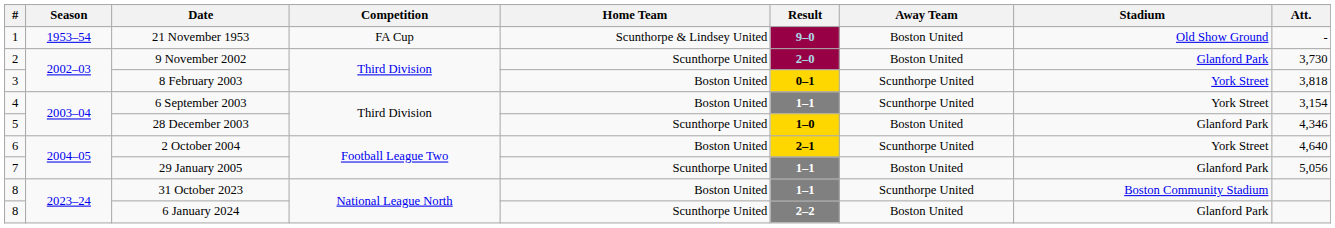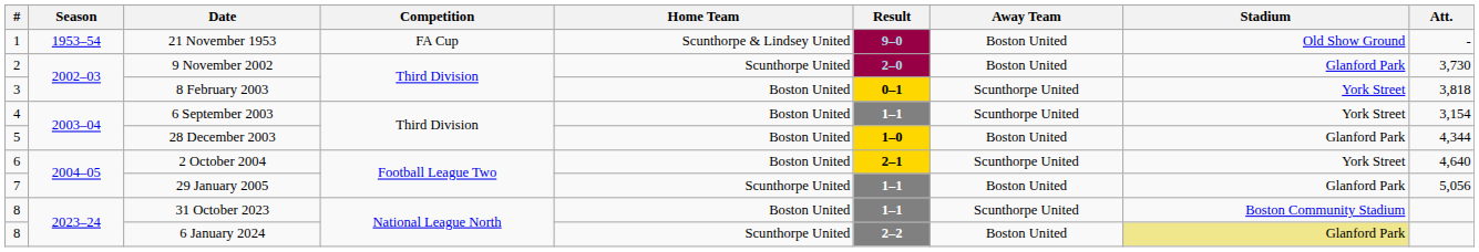28 December 2003 | Home Team: Scunthorpe United -> Boston United
28 December 2003 | Att.: 4,346 -> 4,344
6 January 2024 | Stadium: no background -> khaki background
